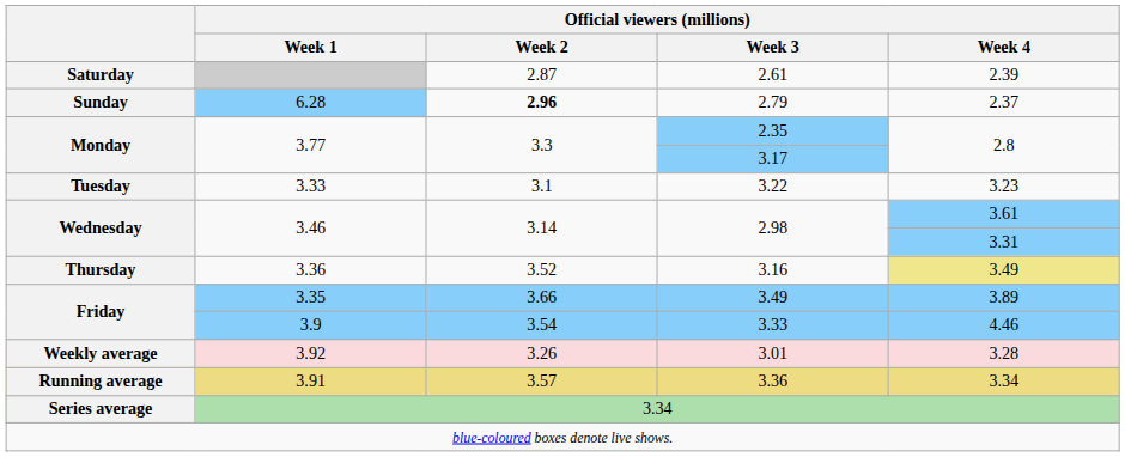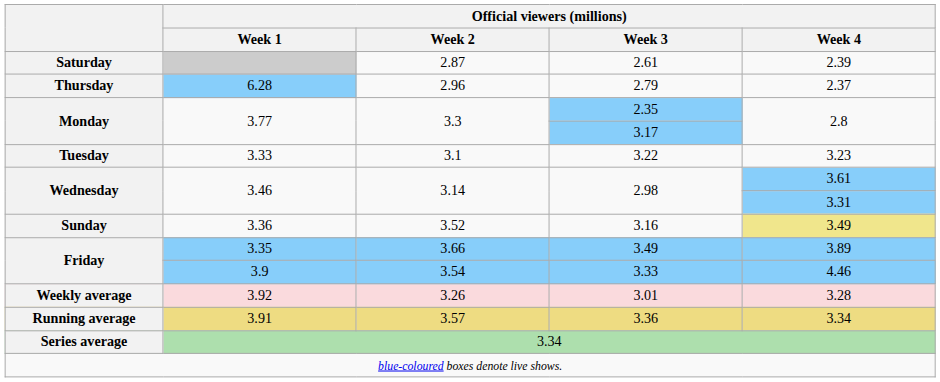2.79 | column 1: Sunday -> Thursday
2.79 | Official viewers (millions) / Week 2: bold -> normal
3.16 | column 1: Thursday -> Sunday
